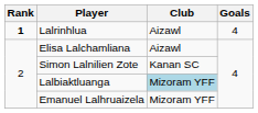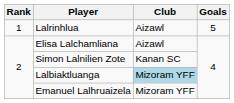Lalrinhlua | Rank: bold -> normal
Lalrinhlua | Goals: 4 -> 5
